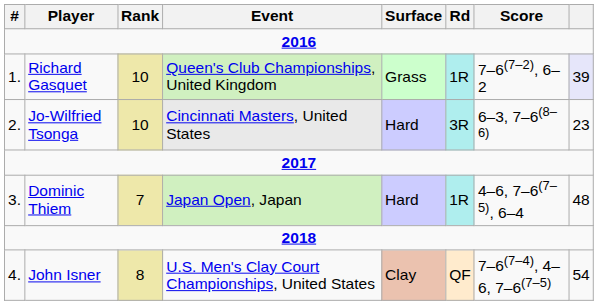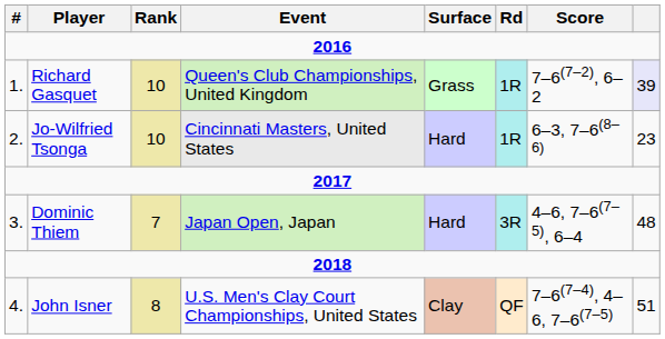Jo-Wilfried Tsonga | Rd: 3R -> 1R
Dominic Thiem | Rd: 1R -> 3R
John Isner | column 8: 54 -> 51
